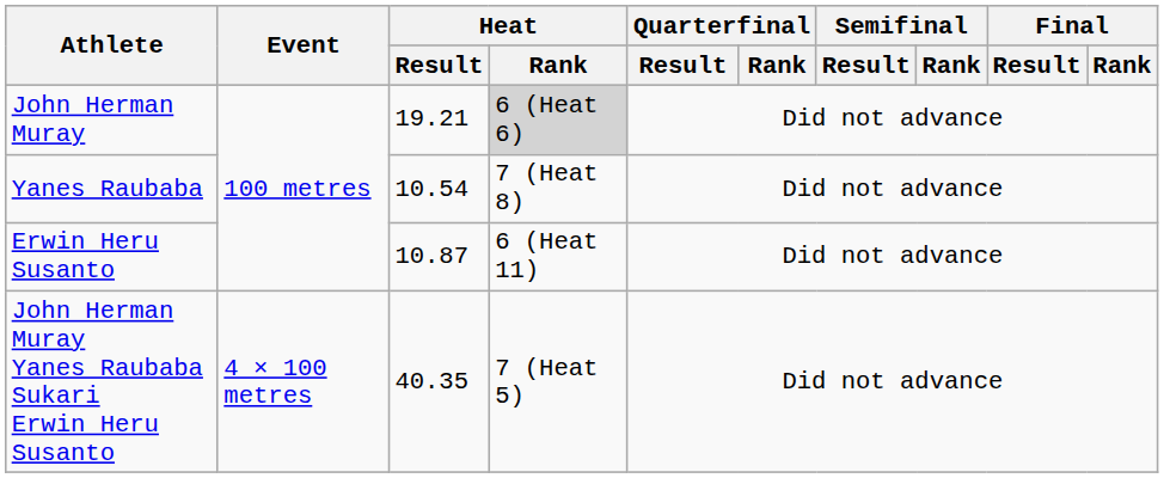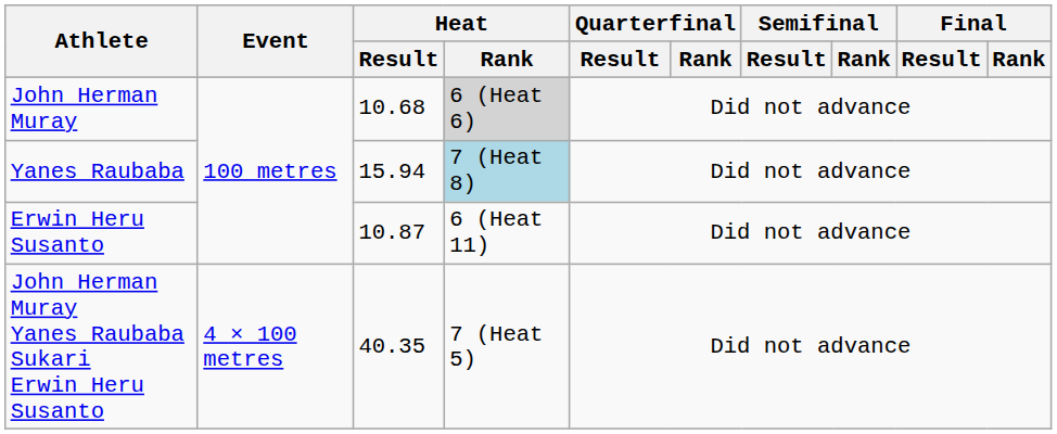John Herman Muray | Heat / Result: 19.21 -> 10.68
Yanes Raubaba | Heat / Result: 10.54 -> 15.94
Yanes Raubaba | Heat / Rank: no background -> lightblue background
